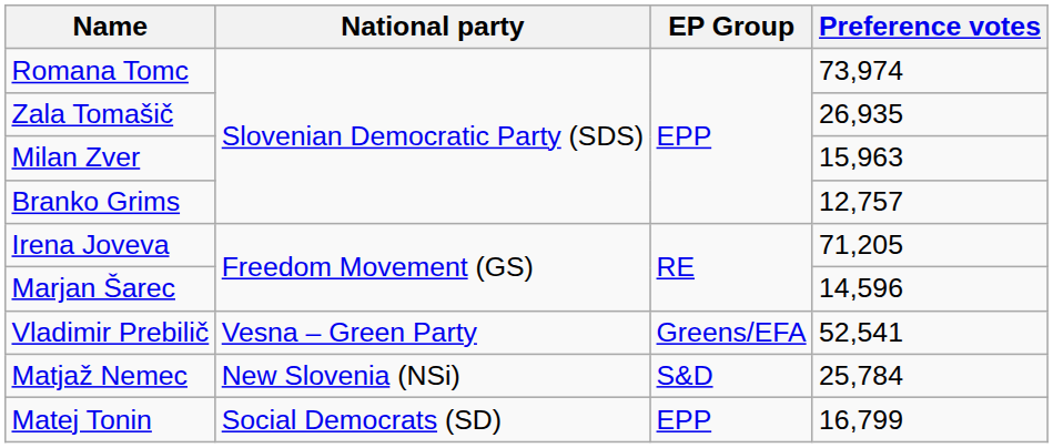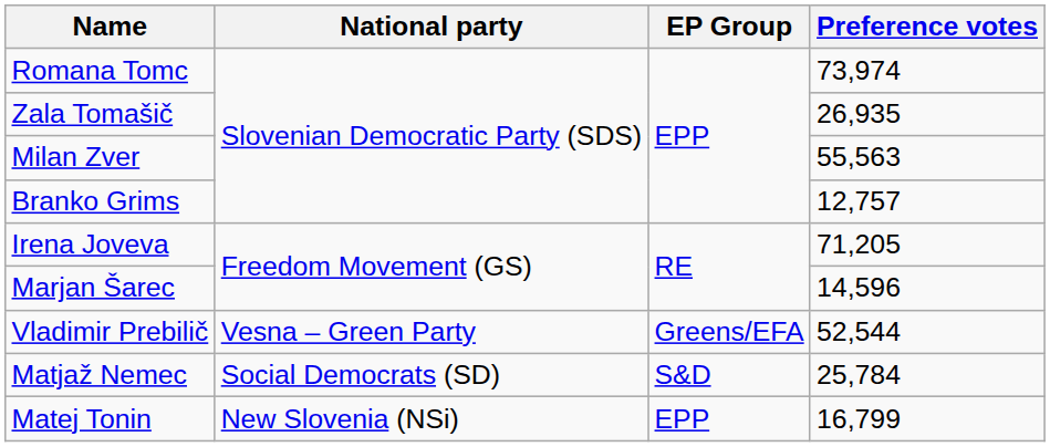Milan Zver | Preference votes: 15,963 -> 55,563
Vladimir Prebilič | Preference votes: 52,541 -> 52,544
Matjaž Nemec | National party: New Slovenia (NSi) -> Social Democrats (SD)
Matej Tonin | National party: Social Democrats (SD) -> New Slovenia (NSi)
